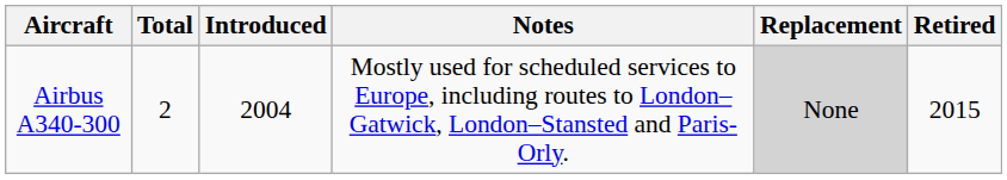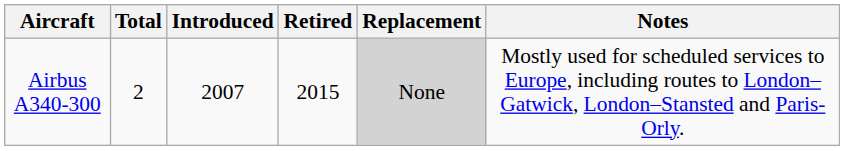columns swapped: Retired <-> Notes
Airbus A340-300 | Introduced: 2004 -> 2007
